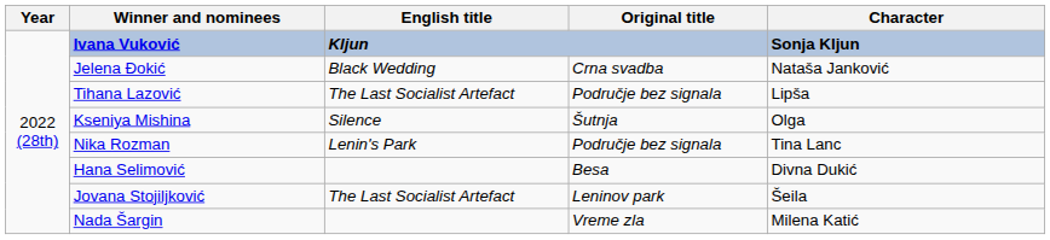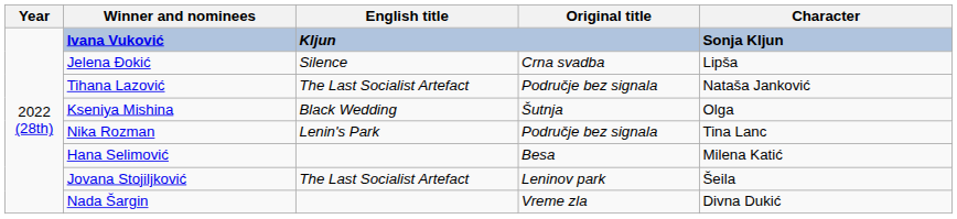Jelena Đokić | English title: Black Wedding -> Silence
Jelena Đokić | Character: Nataša Janković -> Lipša
Tihana Lazović | Character: Lipša -> Nataša Janković
Kseniya Mishina | English title: Silence -> Black Wedding
Hana Selimović | Character: Divna Dukić -> Milena Katić
Nada Šargin | Character: Milena Katić -> Divna Dukić
